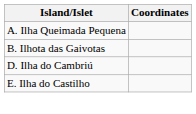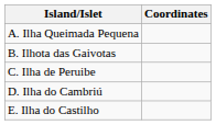+ row: C. Ilha de Peruibe
